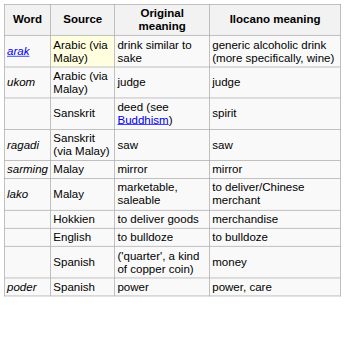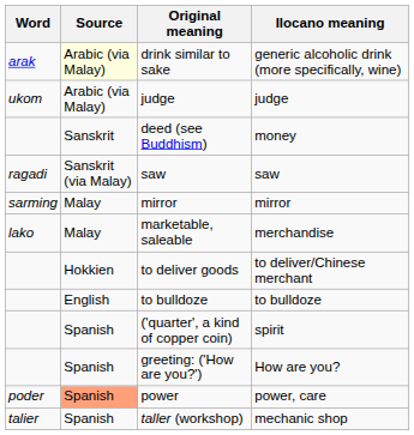deed (see Buddhism) | Ilocano meaning: spirit -> money
marketable, saleable | Ilocano meaning: to deliver/Chinese merchant -> merchandise
to deliver goods | Ilocano meaning: merchandise -> to deliver/Chinese merchant
('quarter', a kind of copper coin) | Ilocano meaning: money -> spirit
+ row: Spanish | greeting: ('How are you?') | How are you?
power | Source: no background -> lightsalmon background
+ row: talier | Spanish | taller (workshop) | mechanic shop
